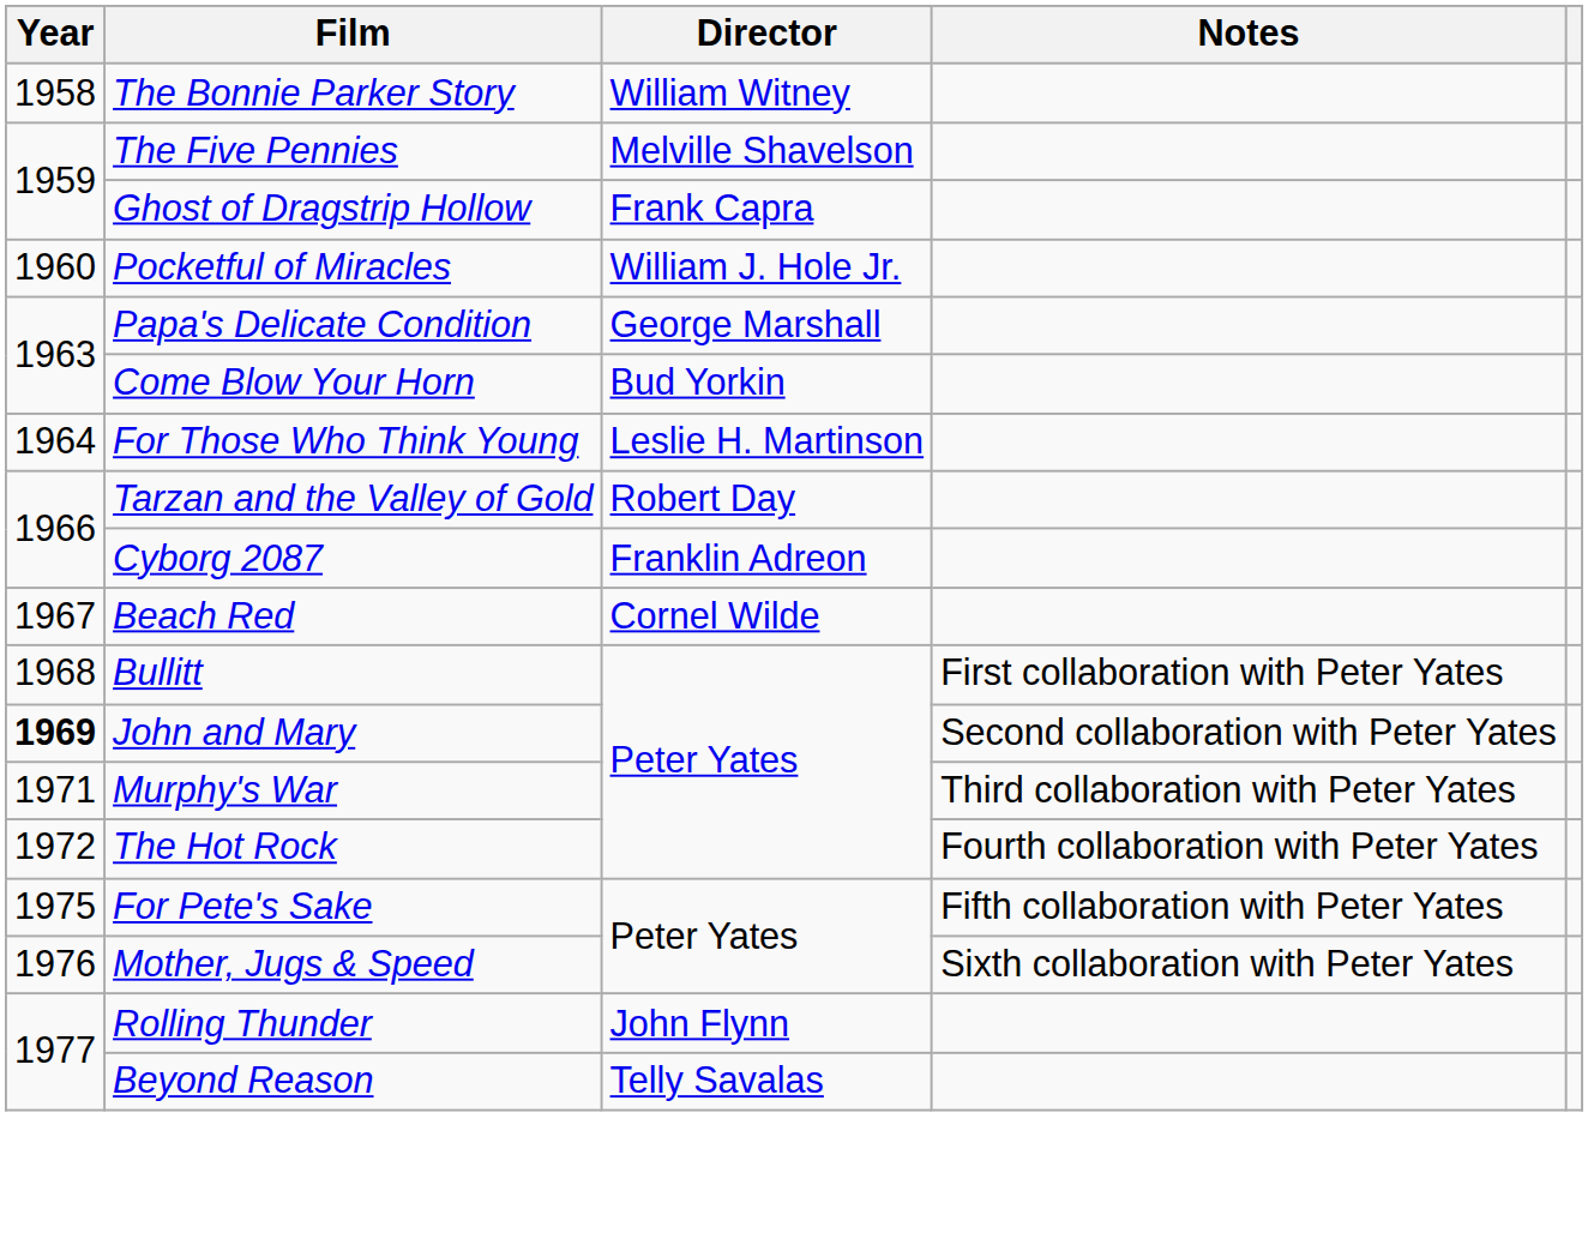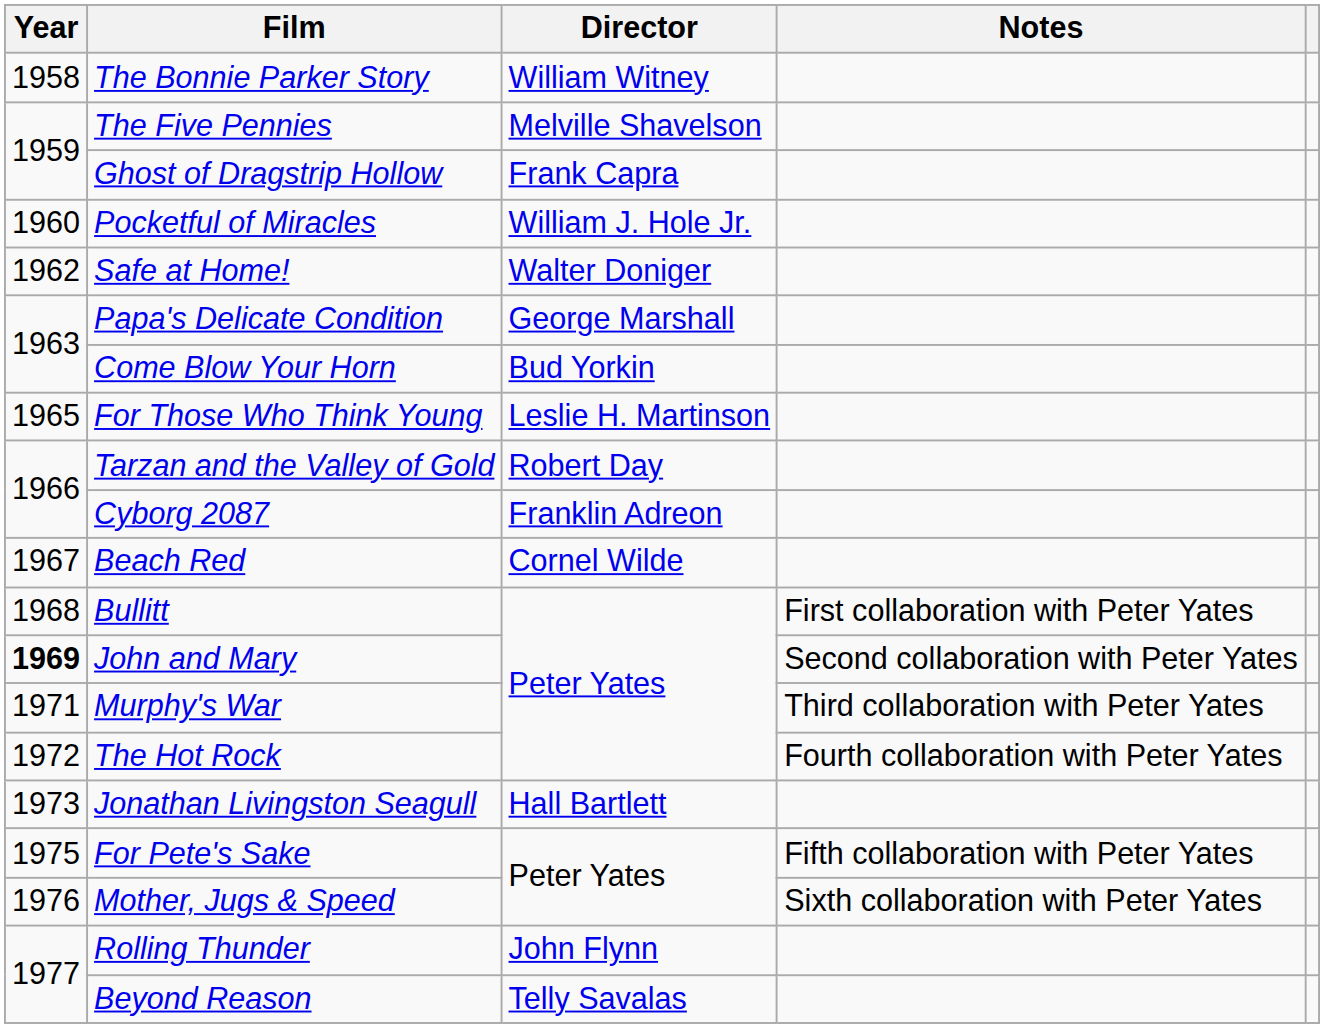+ row: 1962 | Safe at Home! | Walter Doniger
For Those Who Think Young | Year: 1964 -> 1965
+ row: 1973 | Jonathan Livingston Seagull | Hall Bartlett
